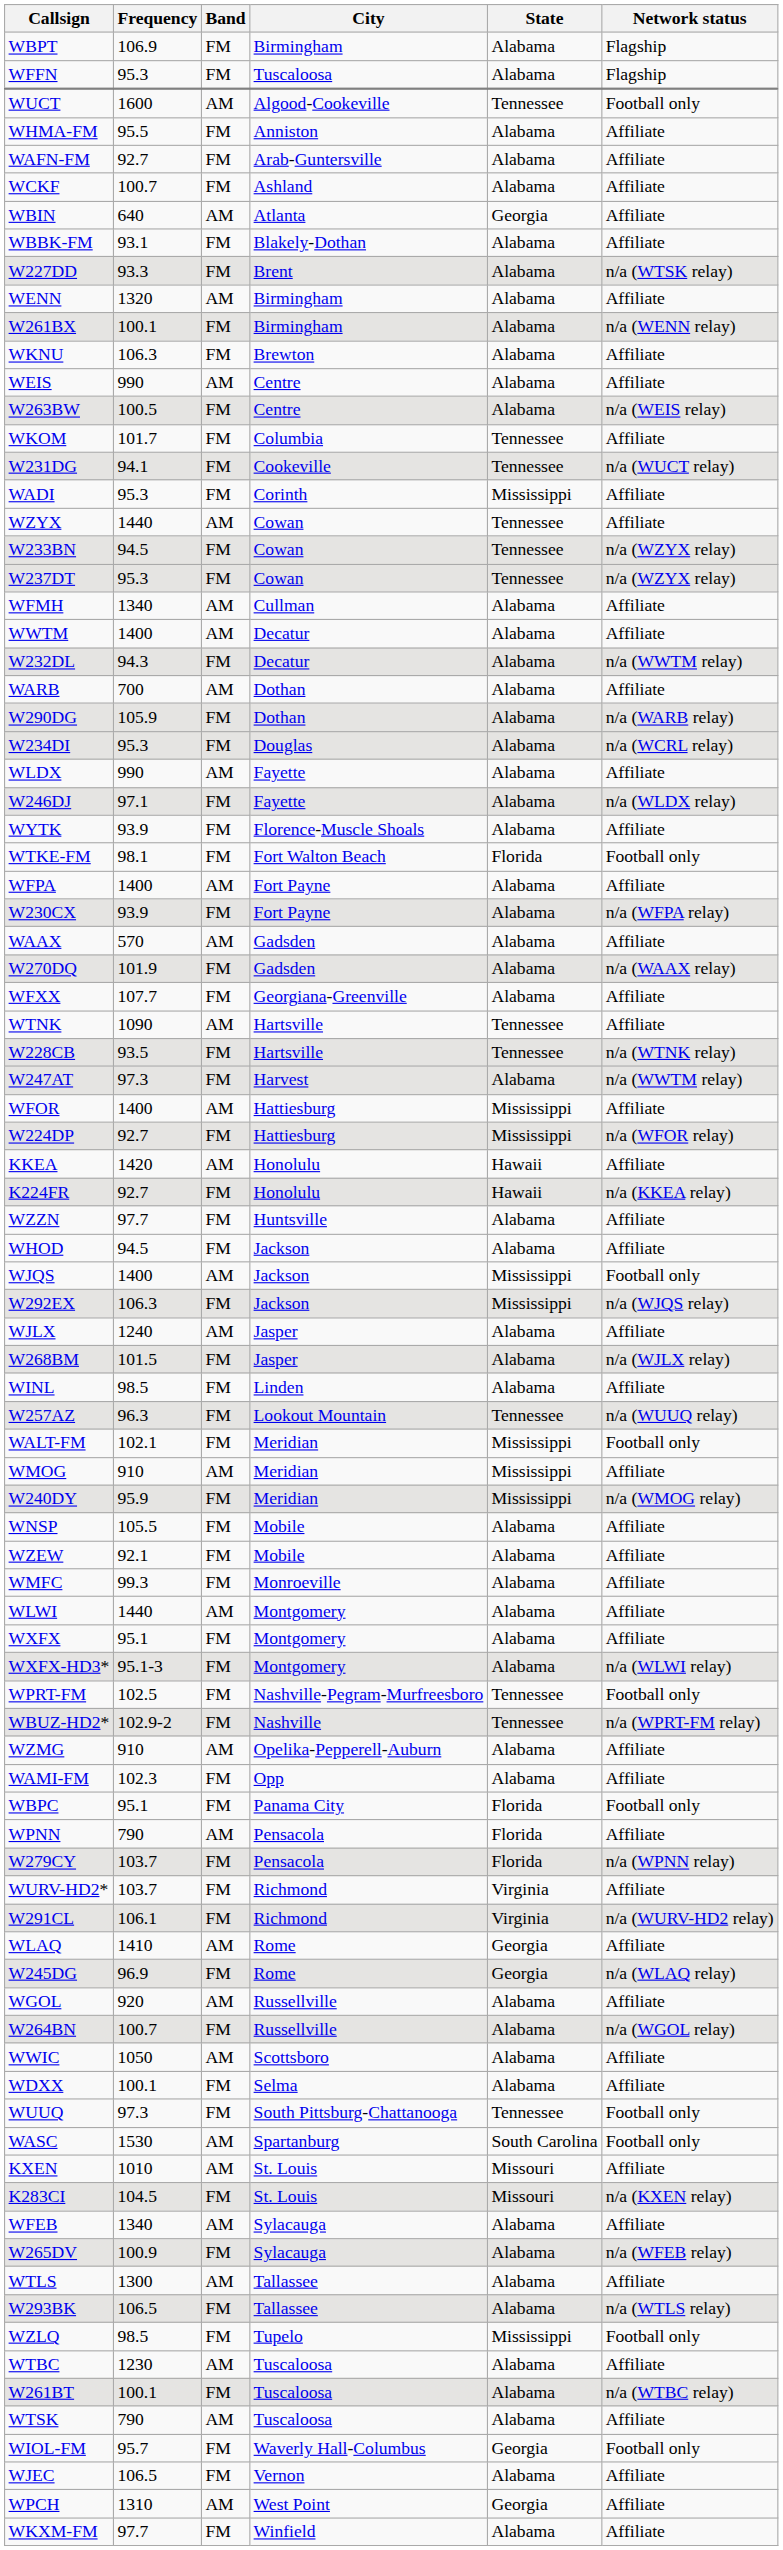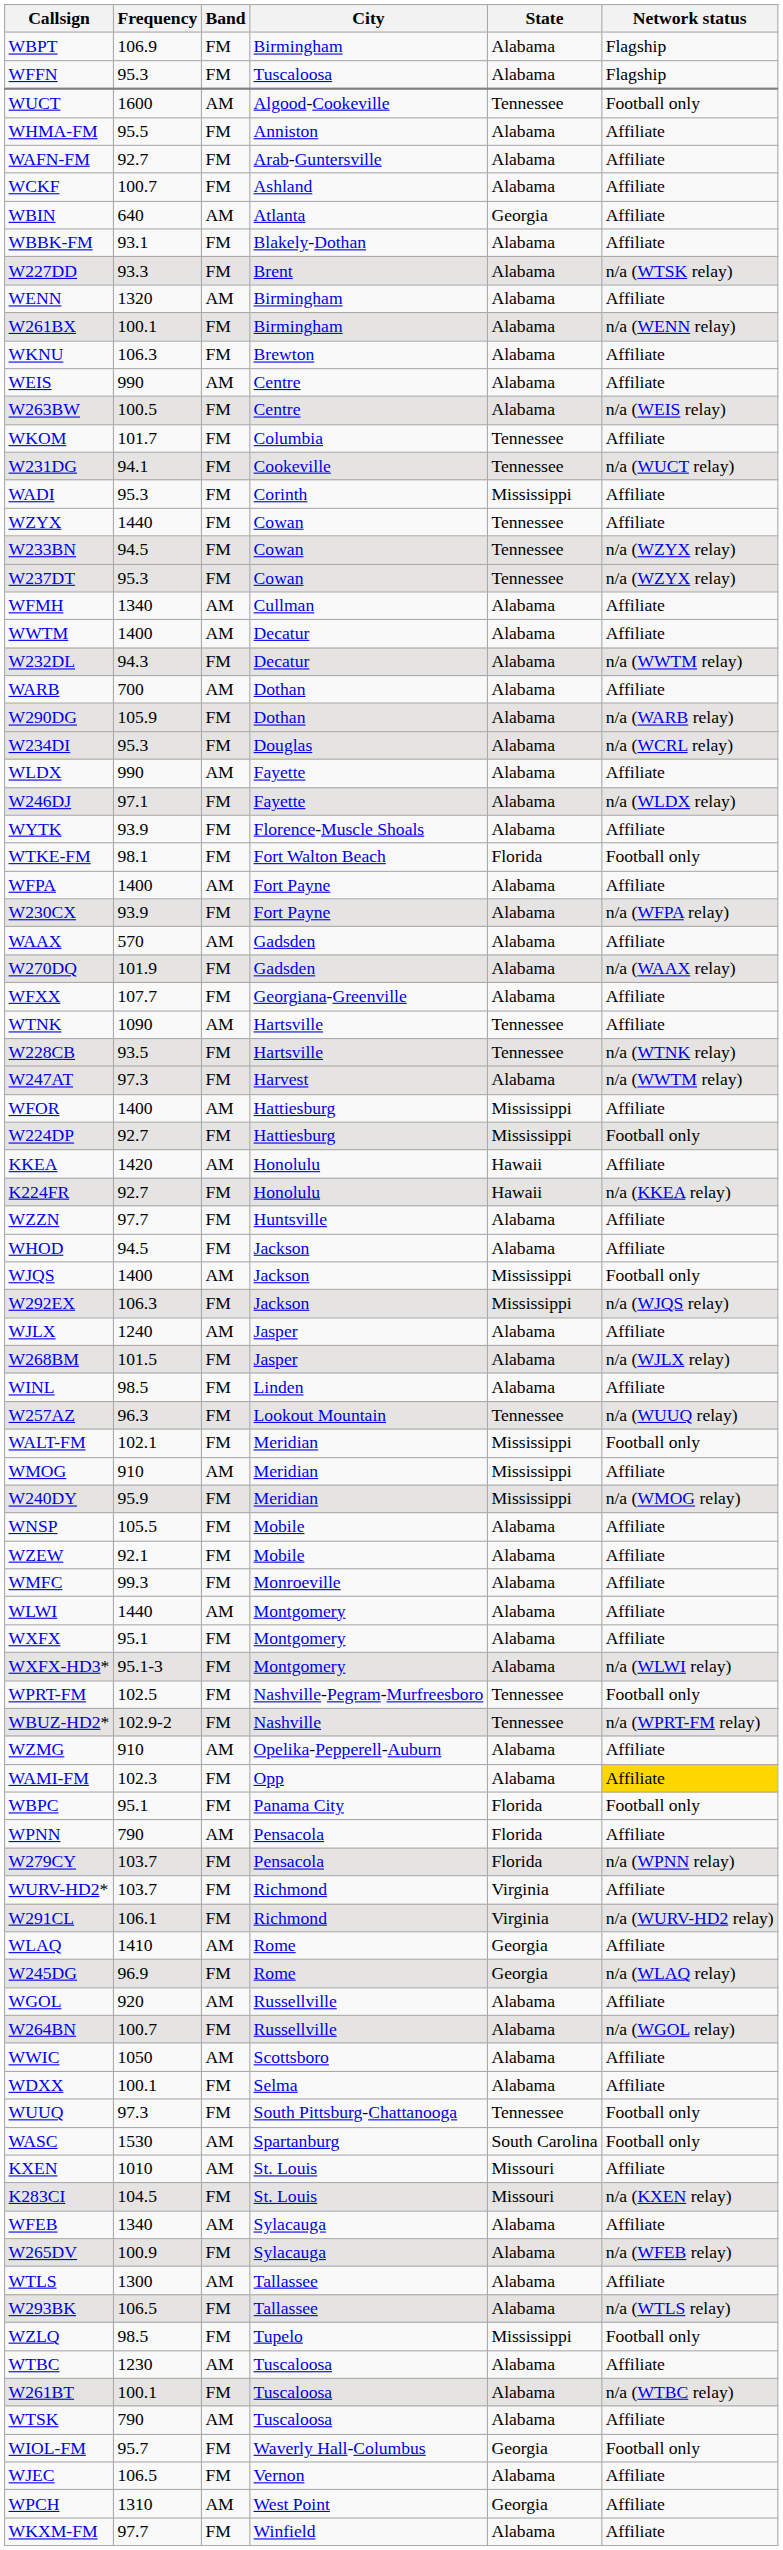WZYX | Band: AM -> FM
W224DP | Network status: n/a (WFOR relay) -> Football only
WAMI-FM | Network status: no background -> gold background
